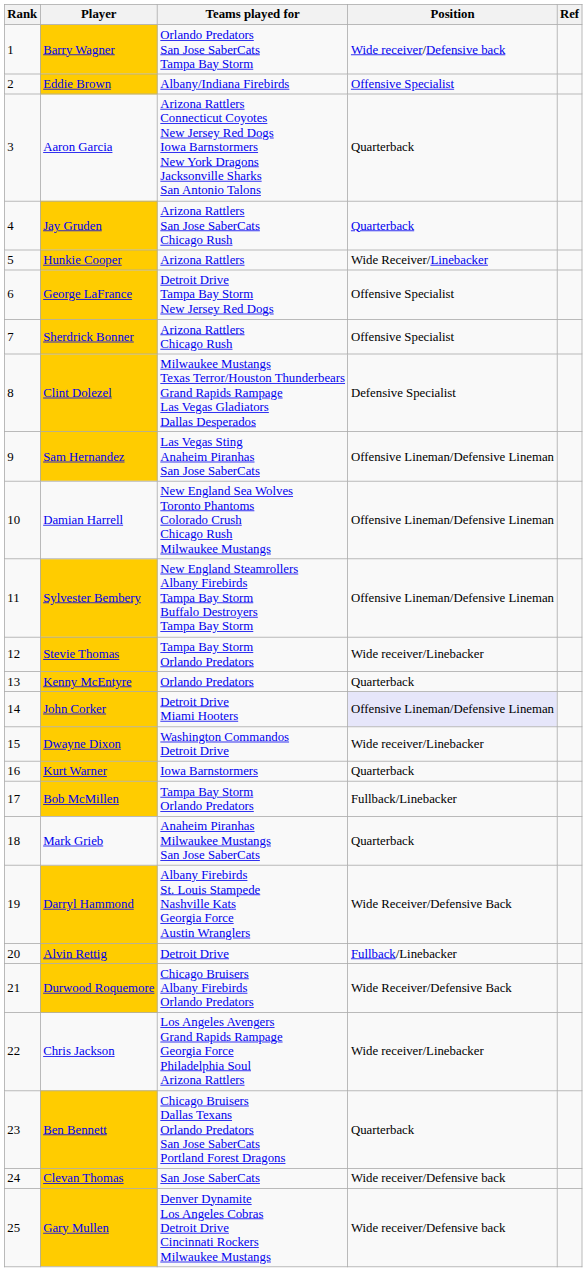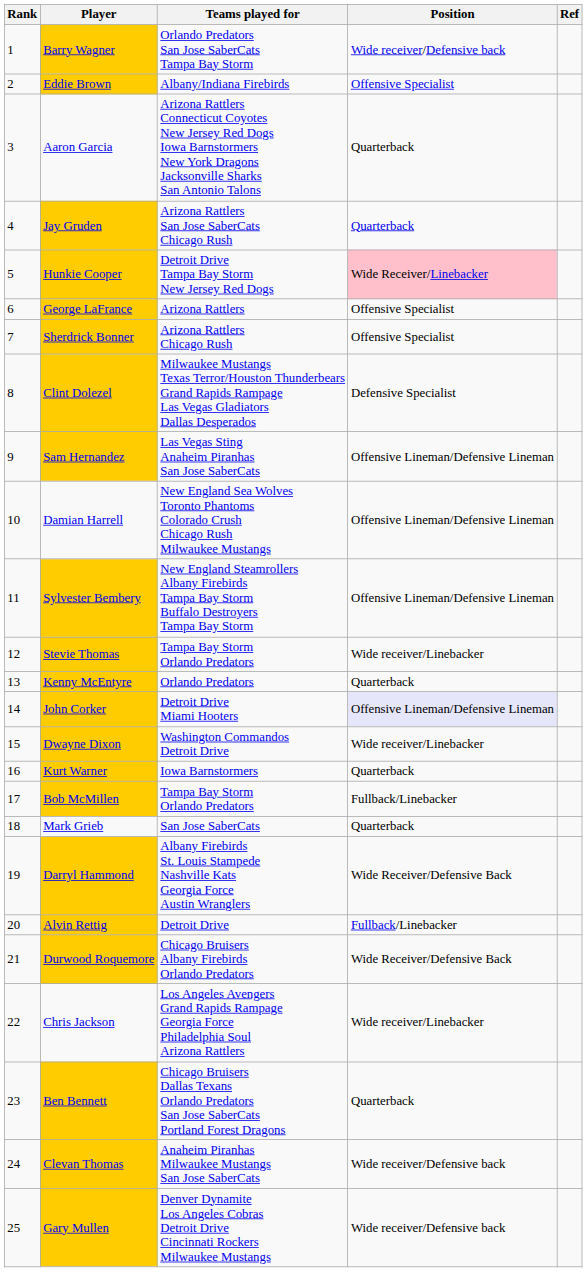Hunkie Cooper | Teams played for: Arizona Rattlers -> Detroit Drive Tampa Bay Storm New Jersey Red Dogs
Hunkie Cooper | Position: no background -> pink background
George LaFrance | Teams played for: Detroit Drive Tampa Bay Storm New Jersey Red Dogs -> Arizona Rattlers
Mark Grieb | Teams played for: Anaheim Piranhas Milwaukee Mustangs San Jose SaberCats -> San Jose SaberCats
Clevan Thomas | Teams played for: San Jose SaberCats -> Anaheim Piranhas Milwaukee Mustangs San Jose SaberCats
